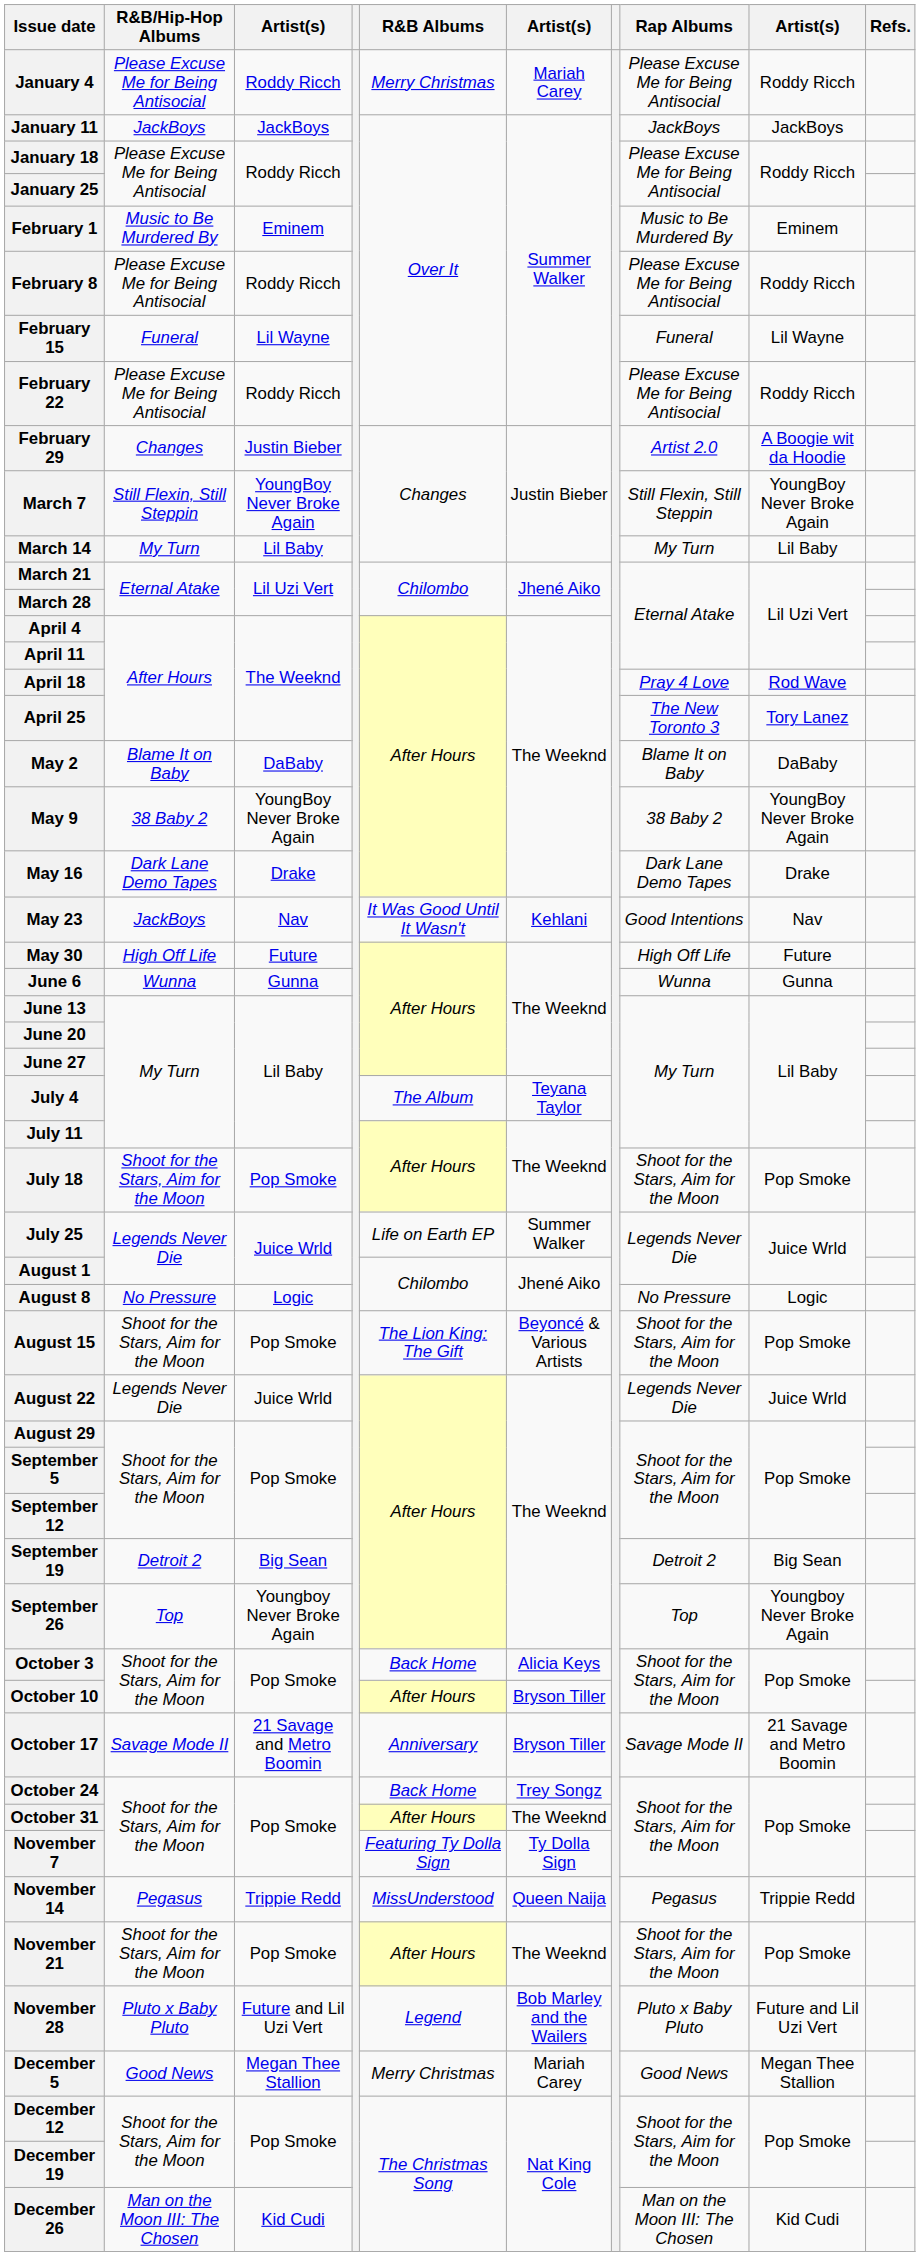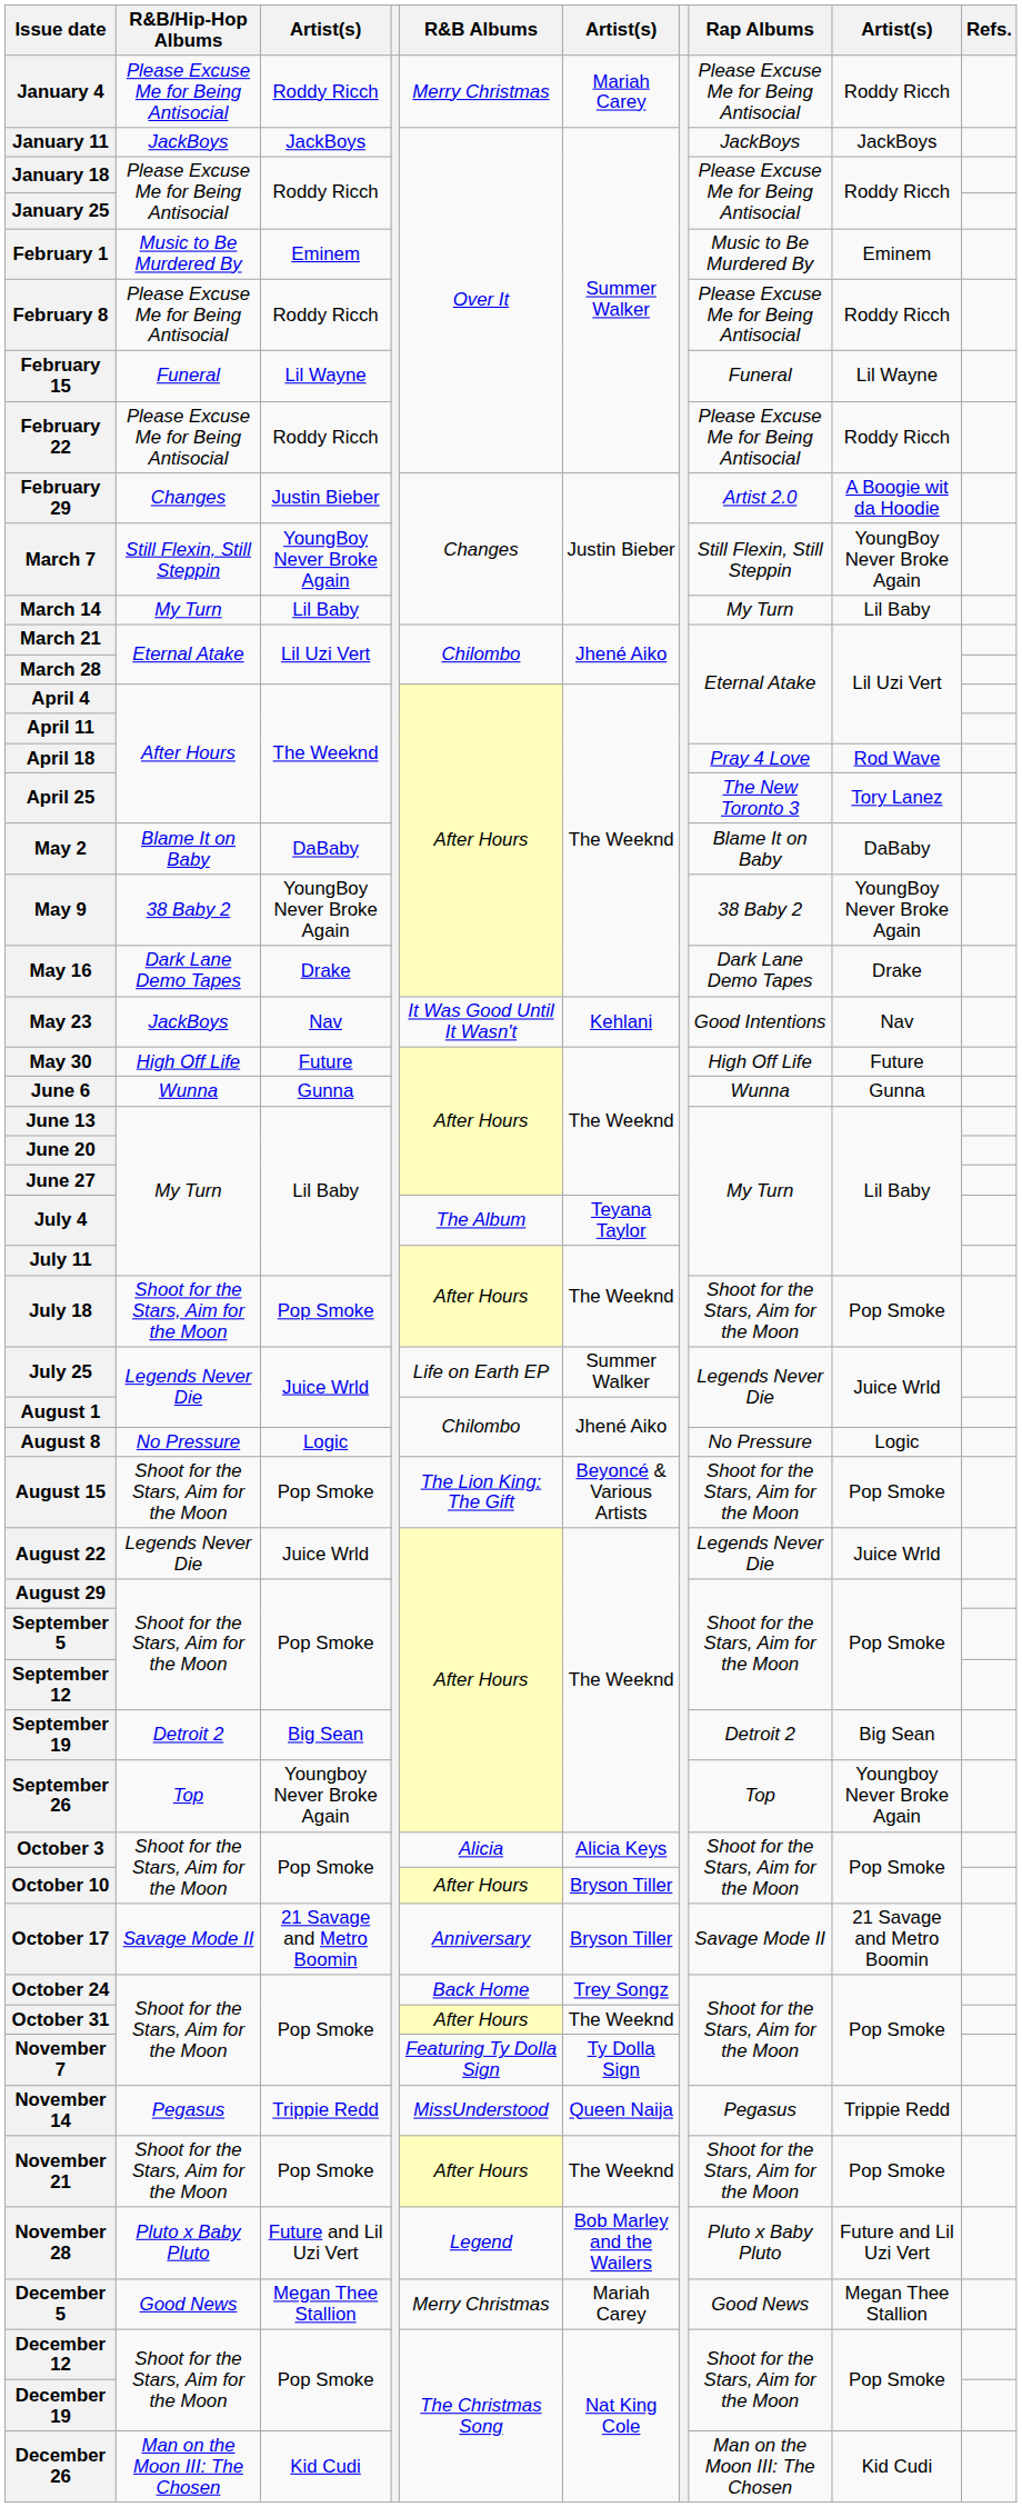October 3 | R&B Albums: Back Home -> Alicia
